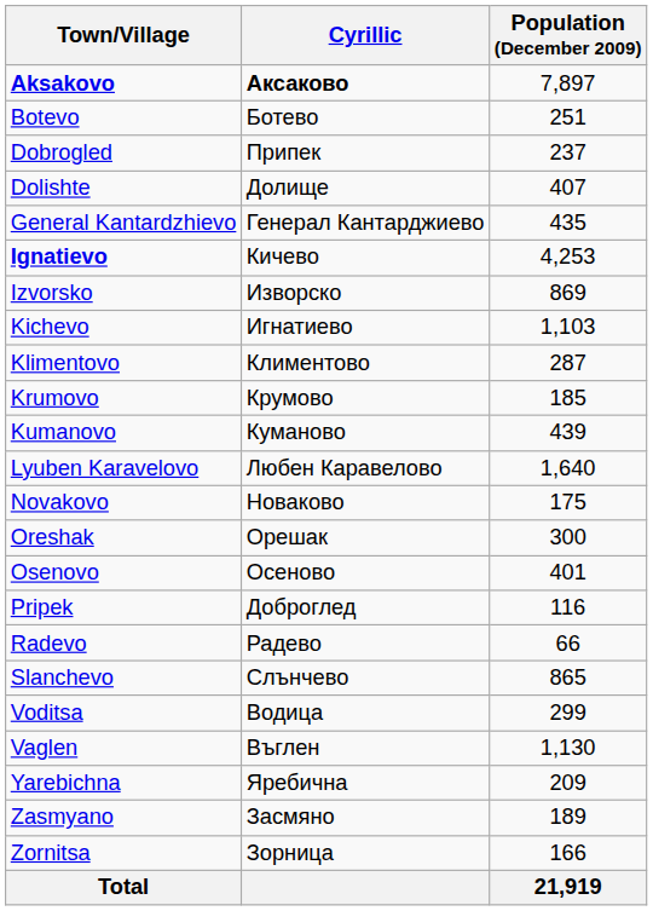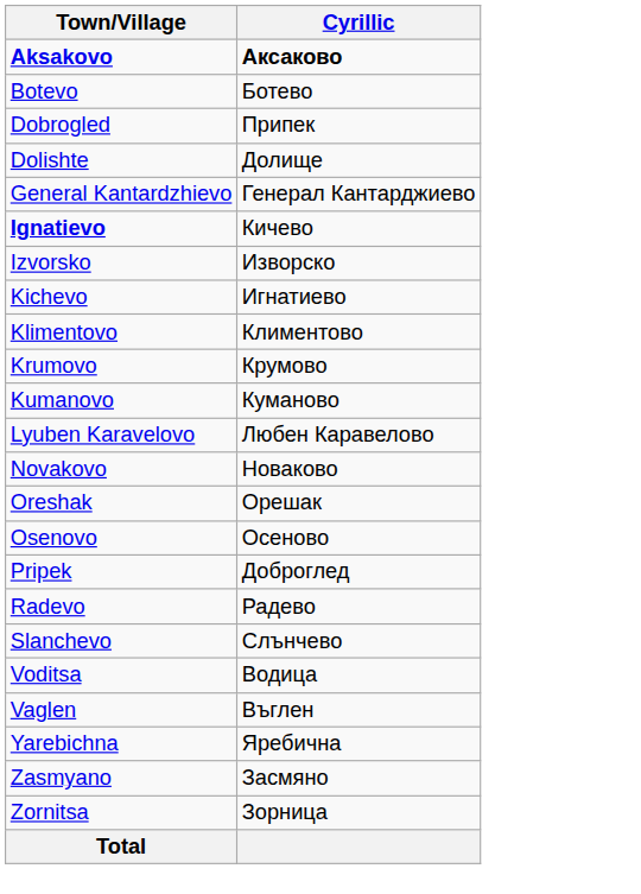- column: Population (December 2009) | 7,897 | 251 | 237 | 407 | 435 | 4,253 | 869 | 1,103 | 287 | 185 | 439 | 1,640 | 175 | 300 | 401 | 116 | 66 | 865 | 299 | 1,130 | 209 | 189 | 166 | 21,919
